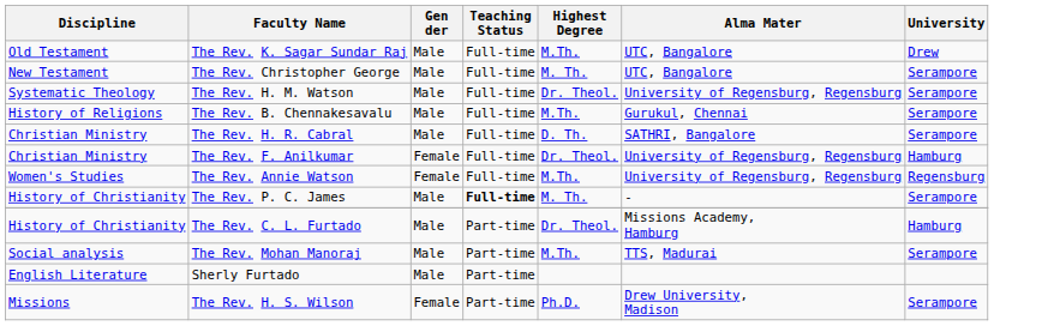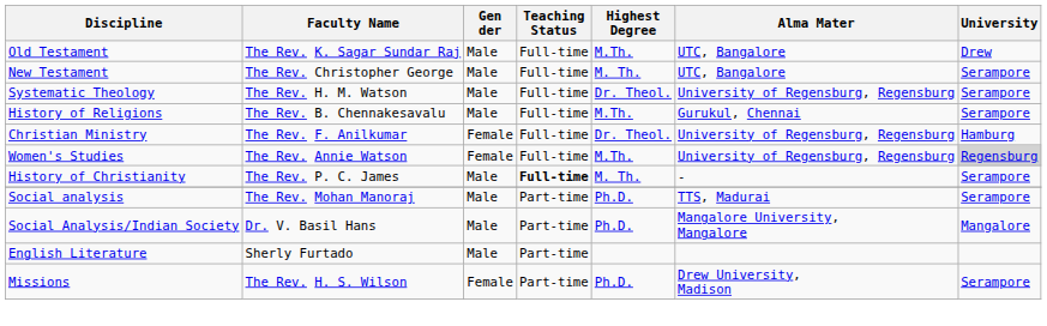- row: Christian Ministry | The Rev. H. R. Cabral | Male | Full-time | D. Th. | SATHRI, Bangalore | Serampore
The Rev. Annie Watson | University: no background -> lightgrey background
- row: History of Christianity | The Rev. C. L. Furtado | Male | Part-time | Dr. Theol. | Missions Academy, Hamburg | Hamburg
The Rev. Mohan Manoraj | Highest Degree: M.Th. -> Ph.D.
+ row: Social Analysis/Indian Society | Dr. V. Basil Hans | Male | Part-time | Ph.D. | Mangalore University, Mangalore | Mangalore
